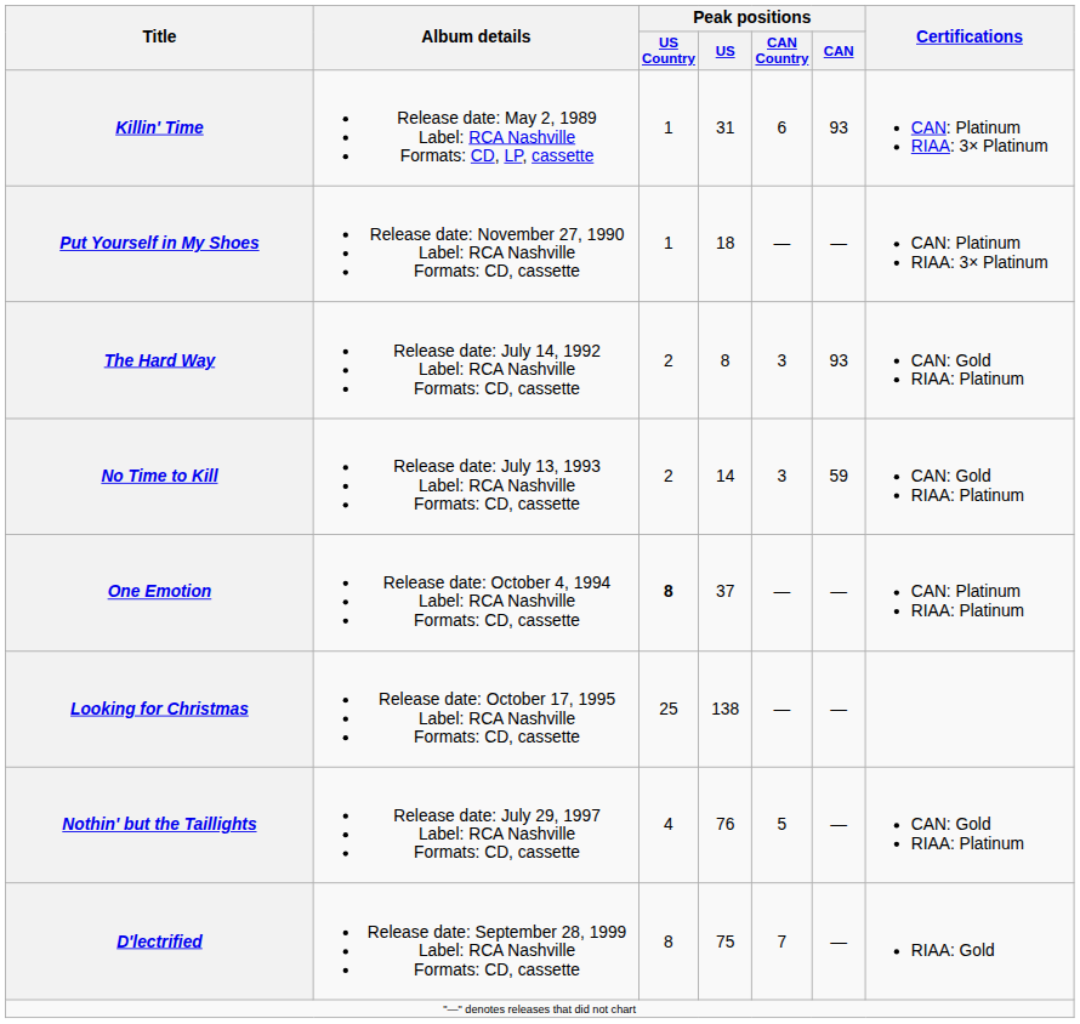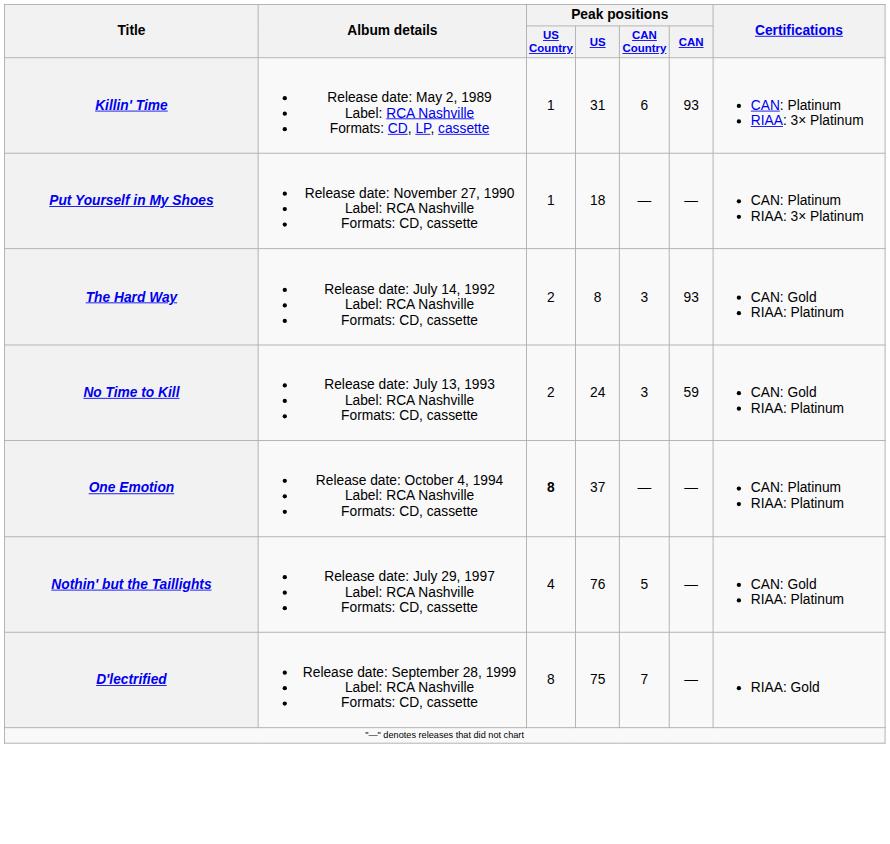No Time to Kill | Peak positions / US: 14 -> 24
- row: Looking for Christmas | Release date: October 17, 1995 Label: RCA Nashville Formats: CD, cassette | 25 | 138 | — | —
